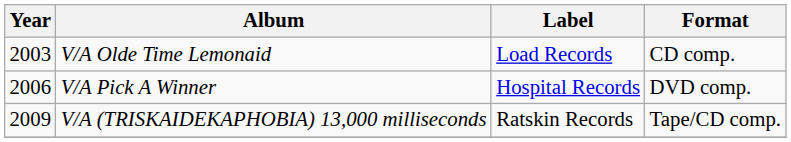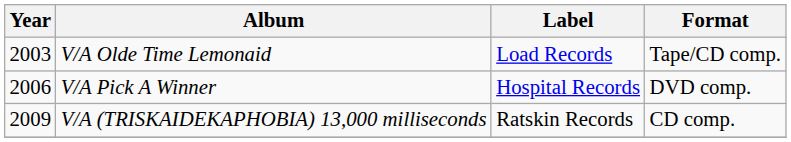V/A Olde Time Lemonaid | Format: CD comp. -> Tape/CD comp.
V/A (TRISKAIDEKAPHOBIA) 13,000 milliseconds | Format: Tape/CD comp. -> CD comp.
